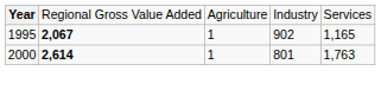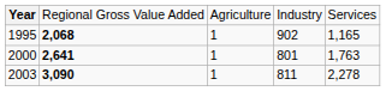1995 | column 2: 2,067 -> 2,068
2000 | column 2: 2,614 -> 2,641
+ row: 2003 | 3,090 | 1 | 811 | 2,278
